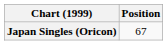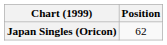Japan Singles (Oricon) | Position: 67 -> 62
